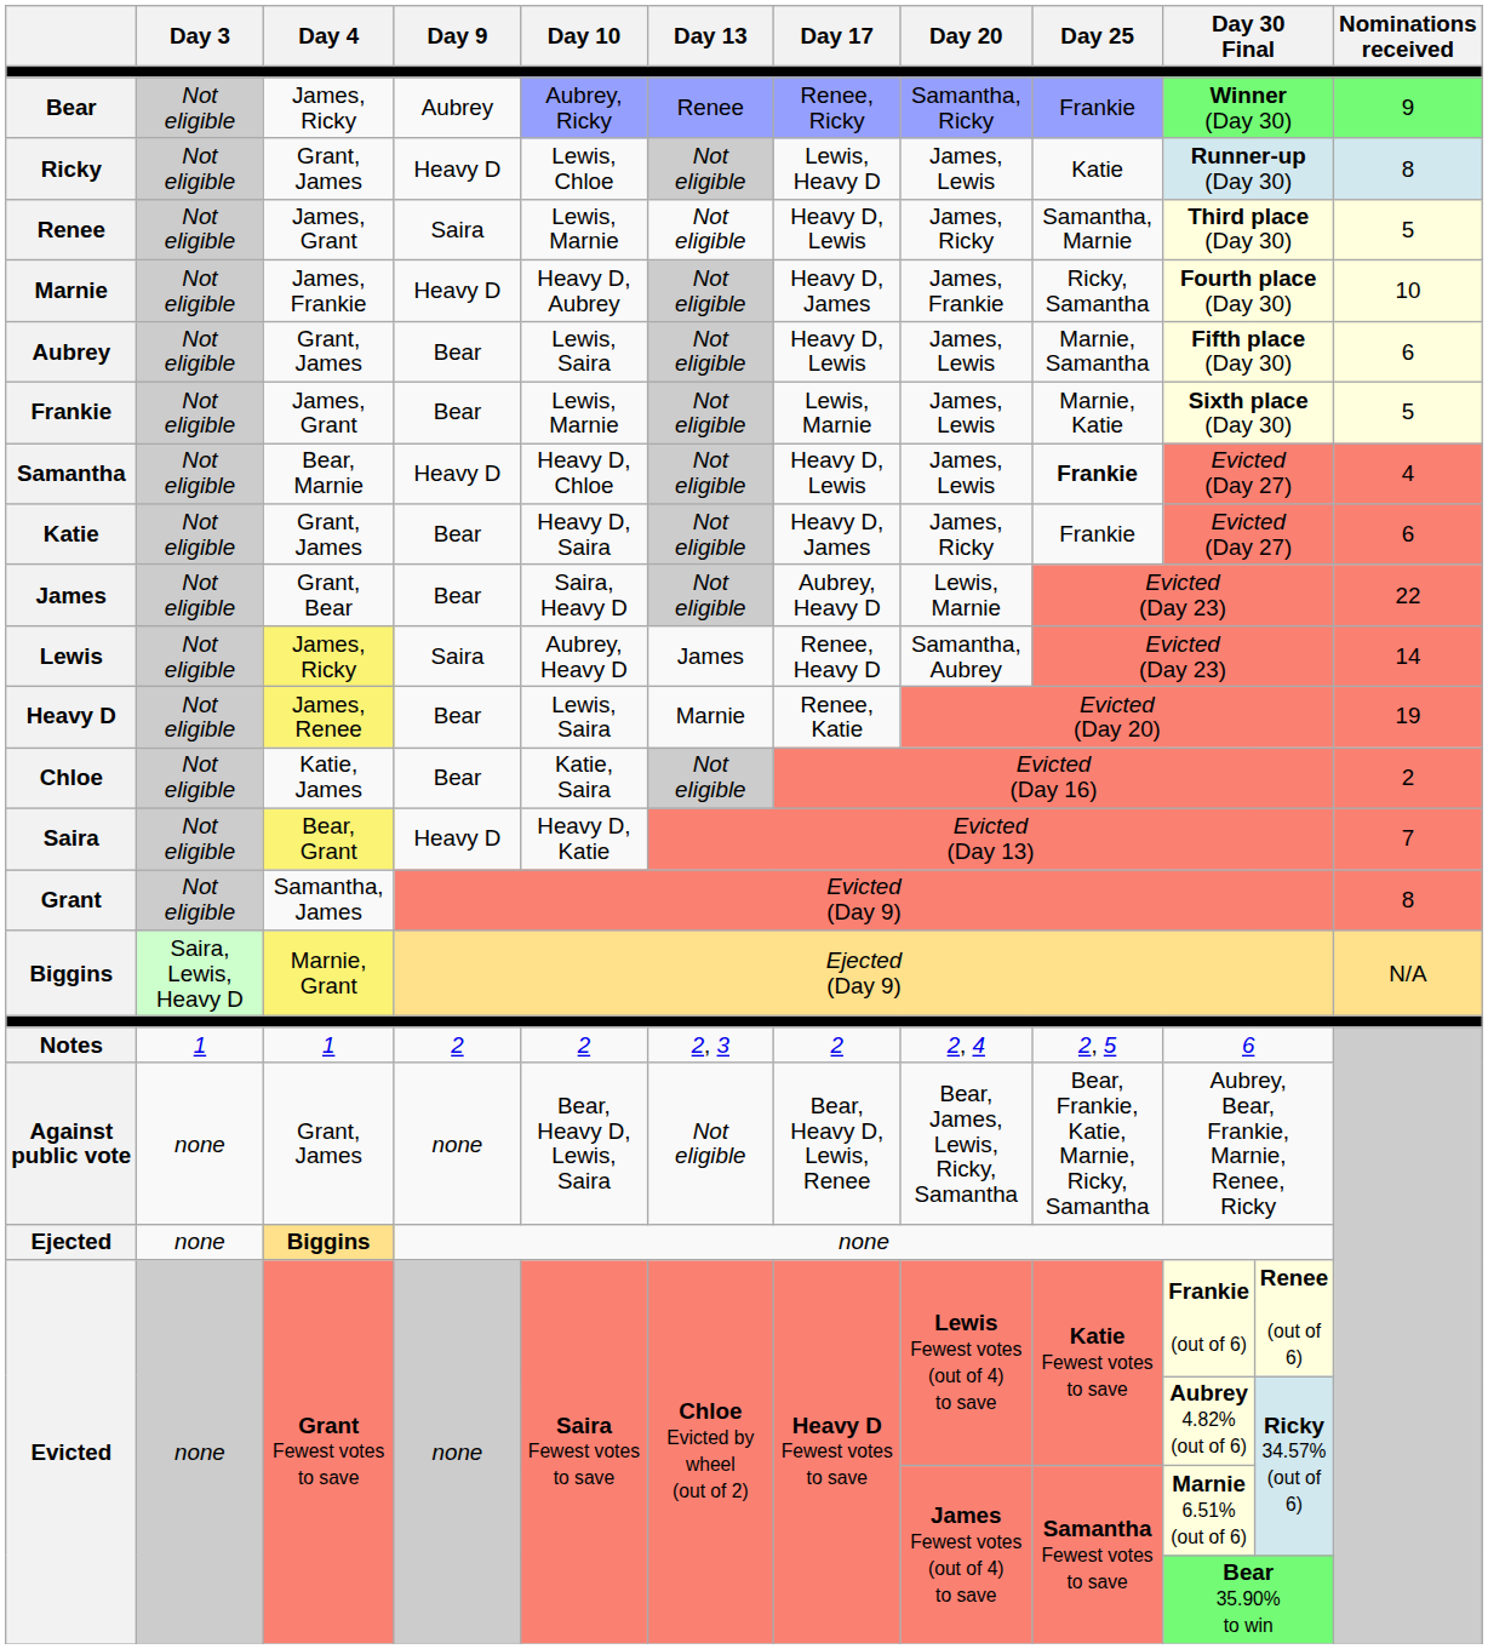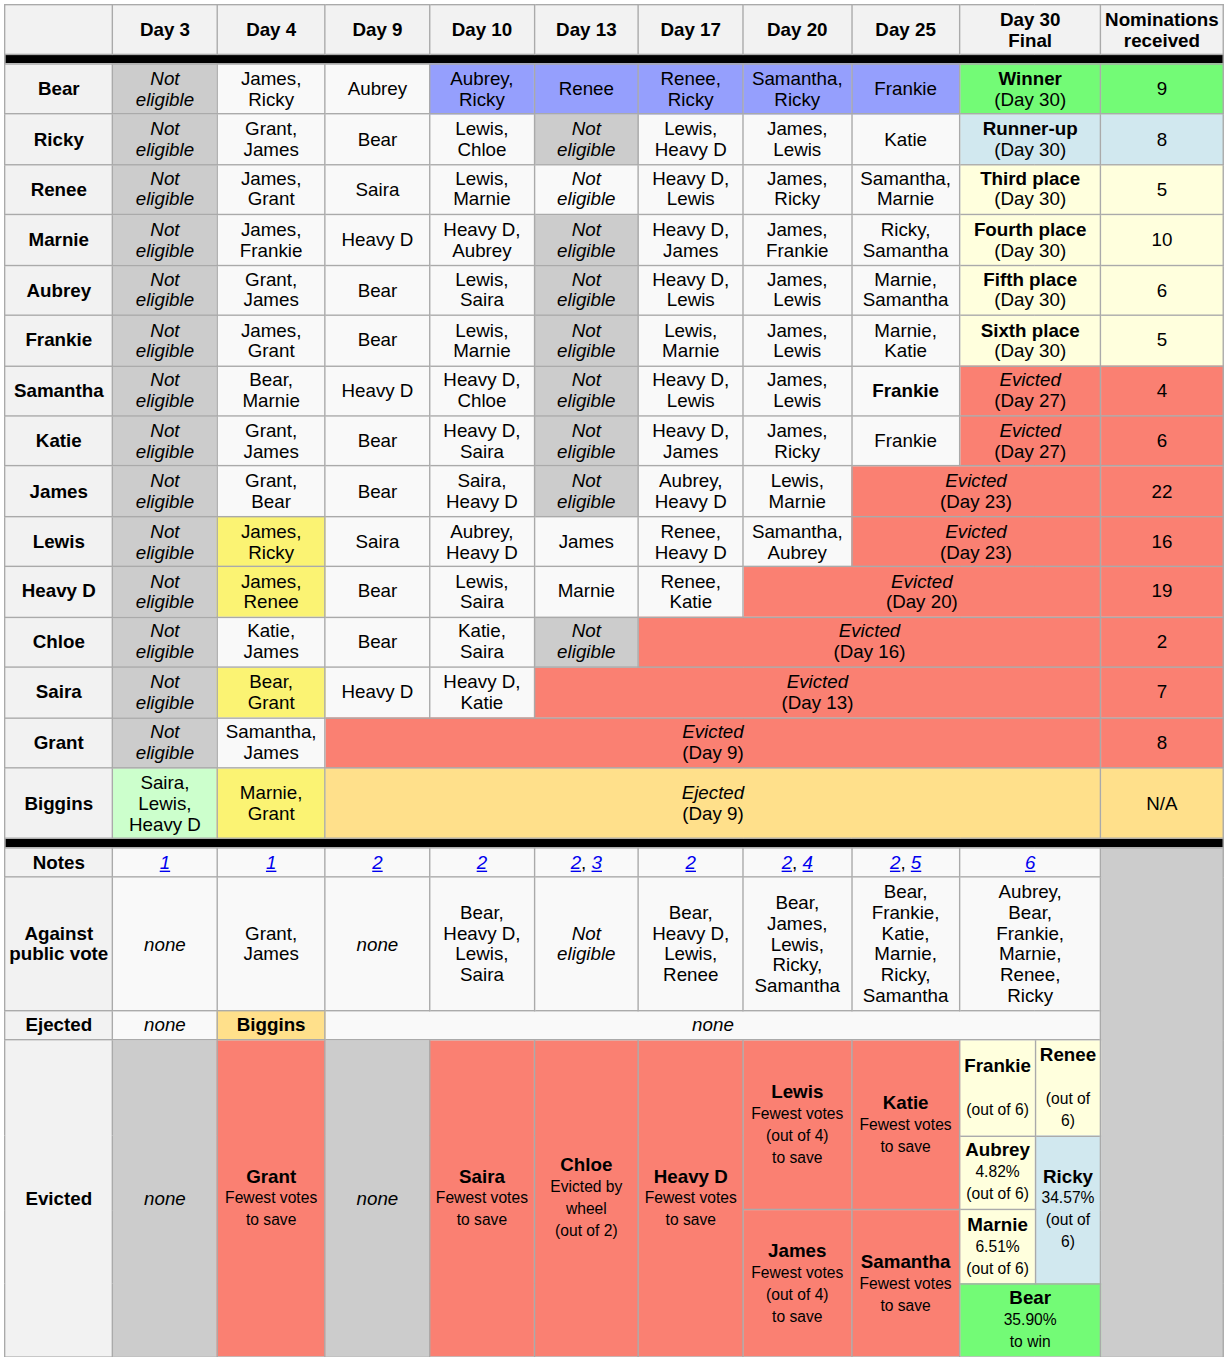Ricky | Day 9: Heavy D -> Bear
Lewis | Nominations received: 14 -> 16
